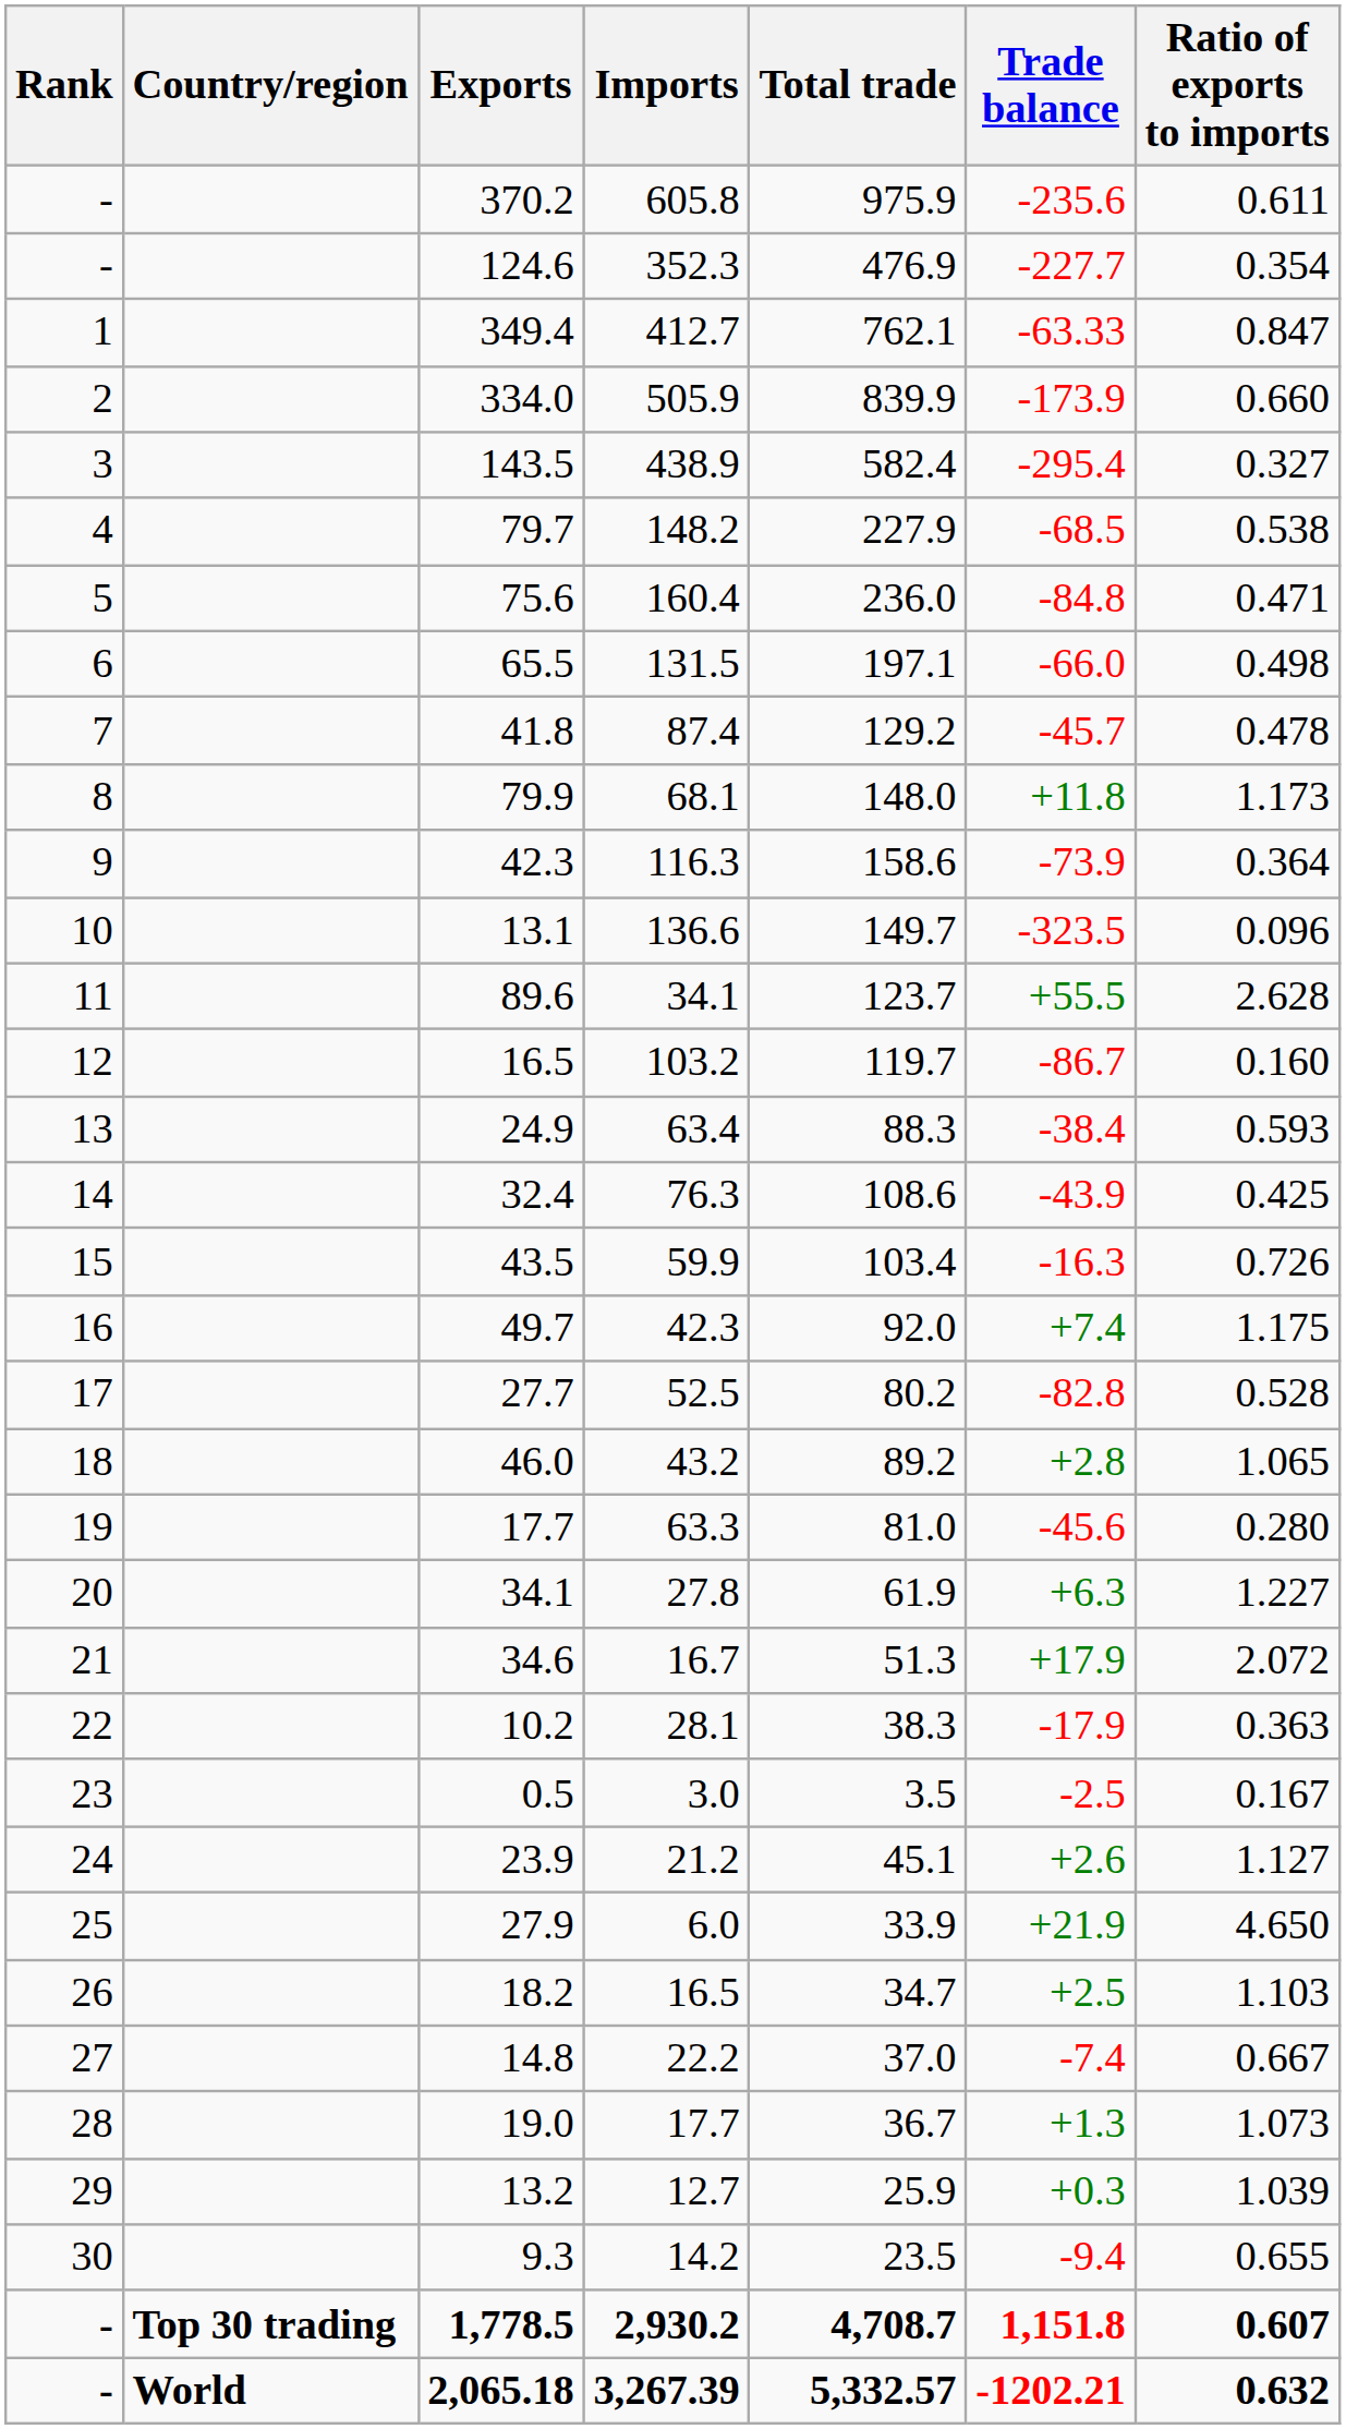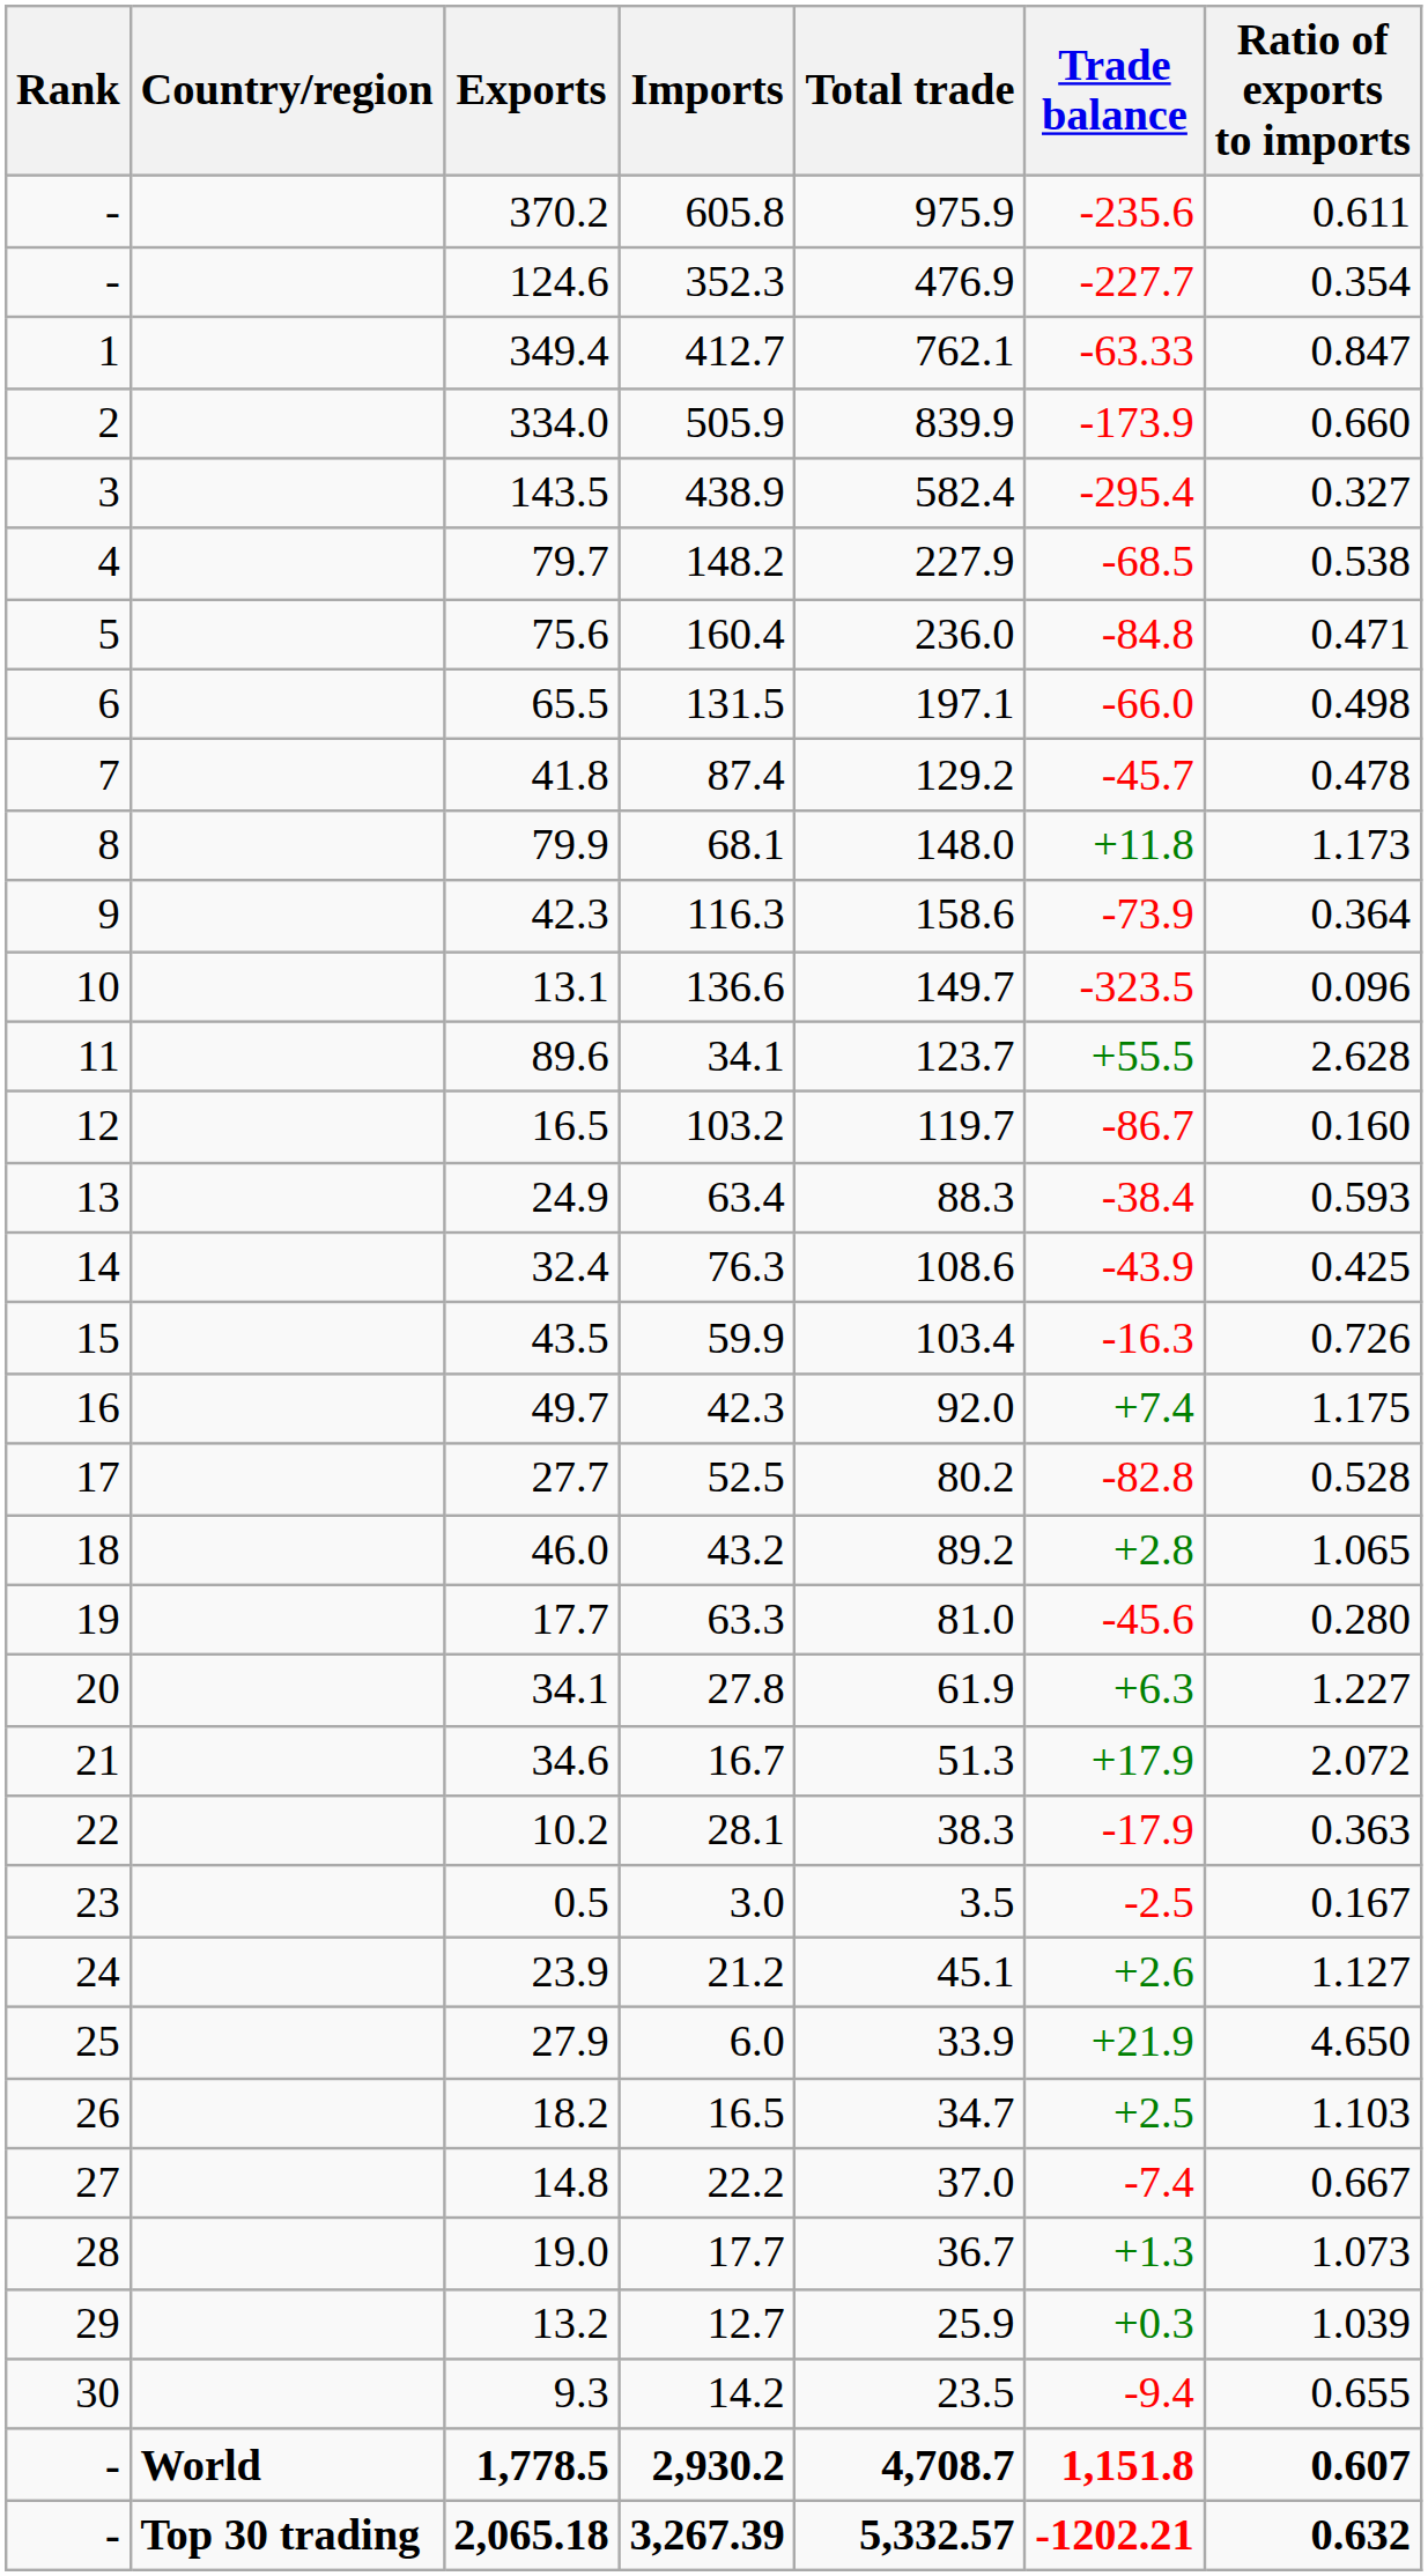1,778.5 | Country/region: Top 30 trading -> World
2,065.18 | Country/region: World -> Top 30 trading
